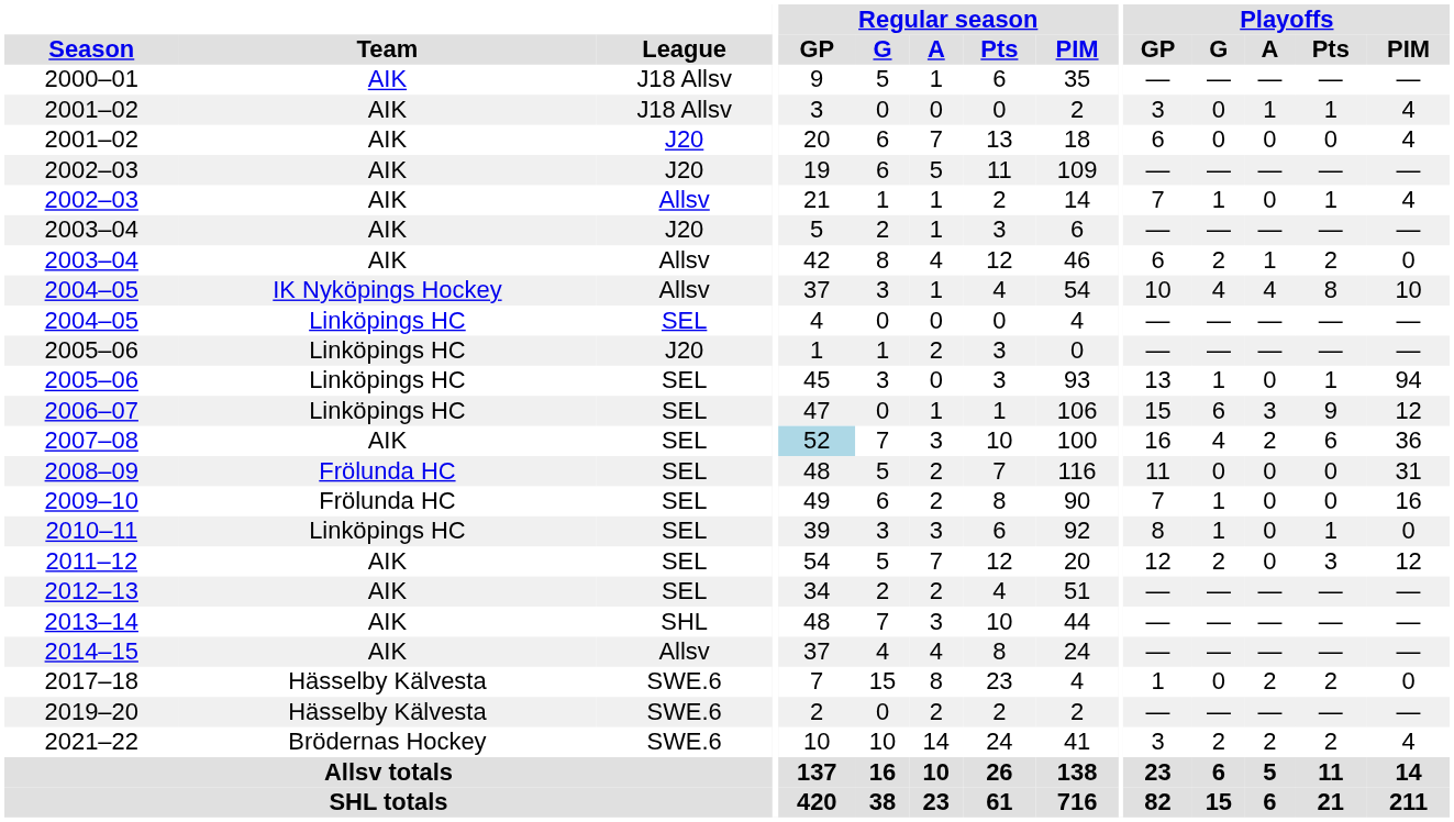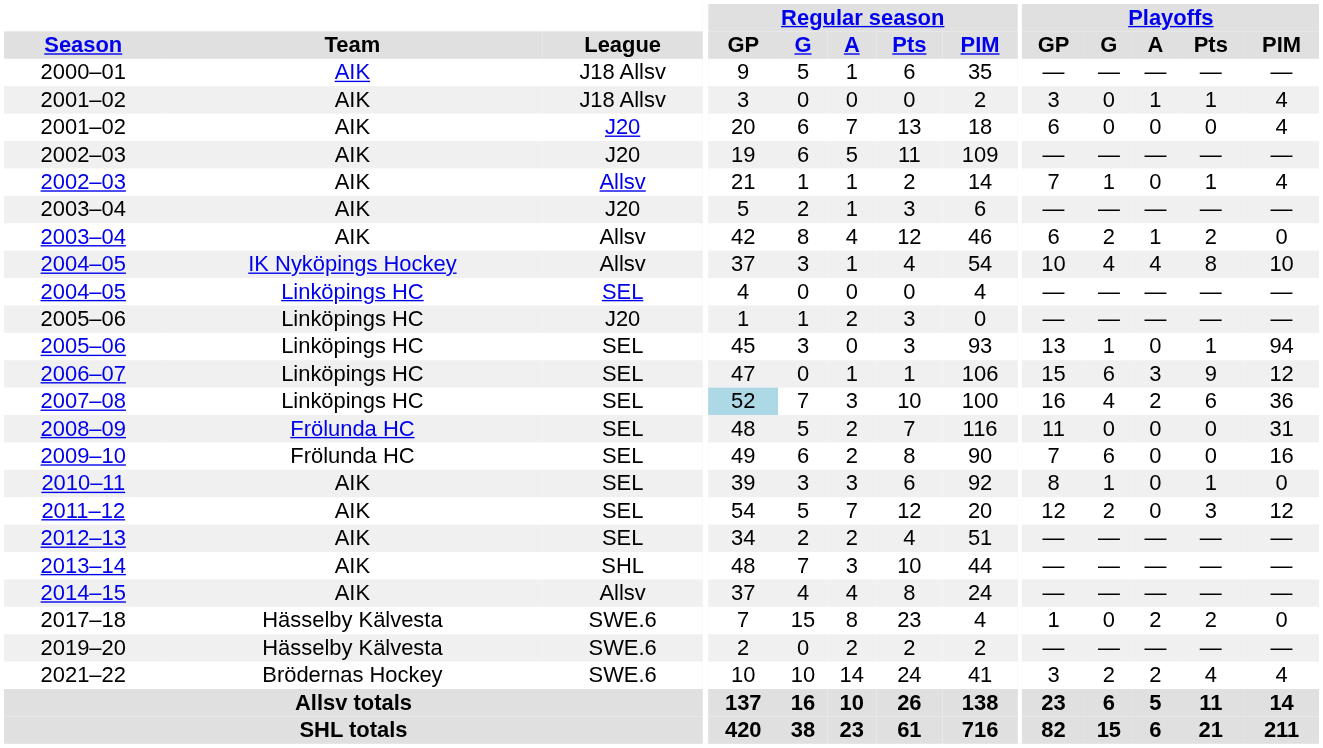2007–08 | Team: AIK -> Linköpings HC
2009–10 | Playoffs / G: 1 -> 6
2010–11 | Team: Linköpings HC -> AIK
2021–22 | Playoffs / Pts: 2 -> 4
